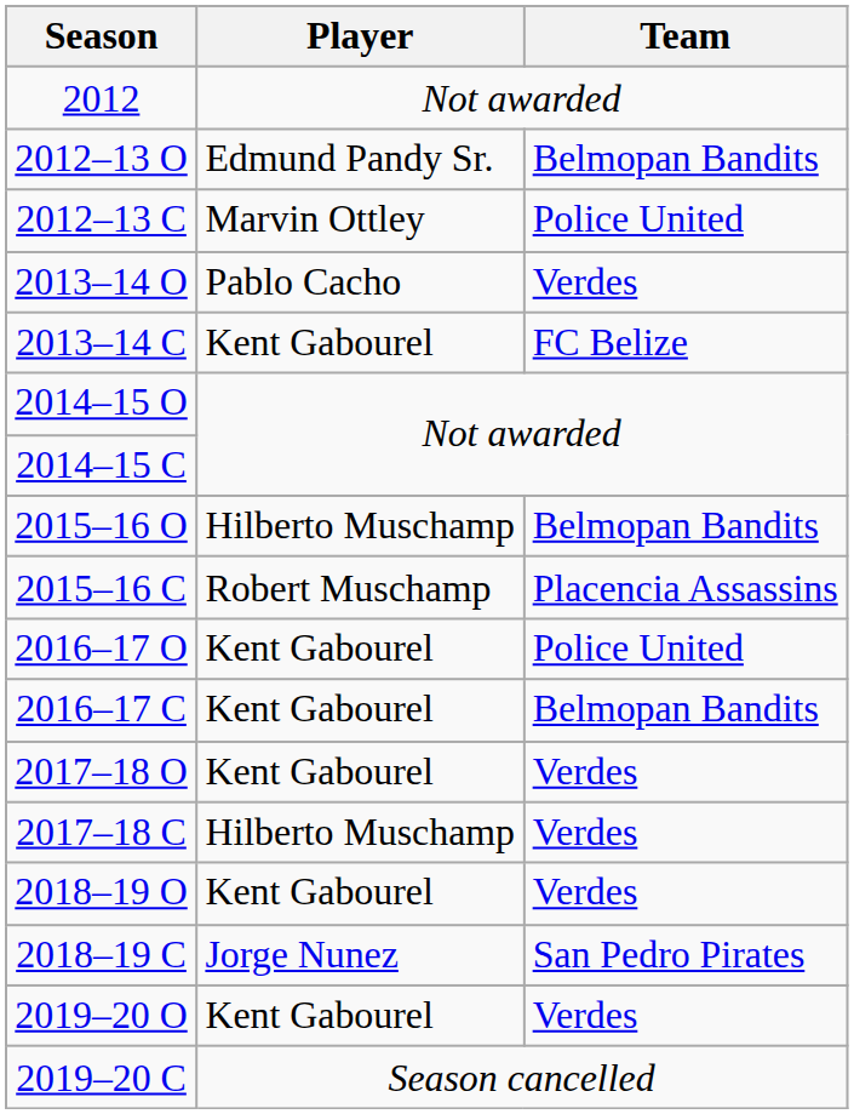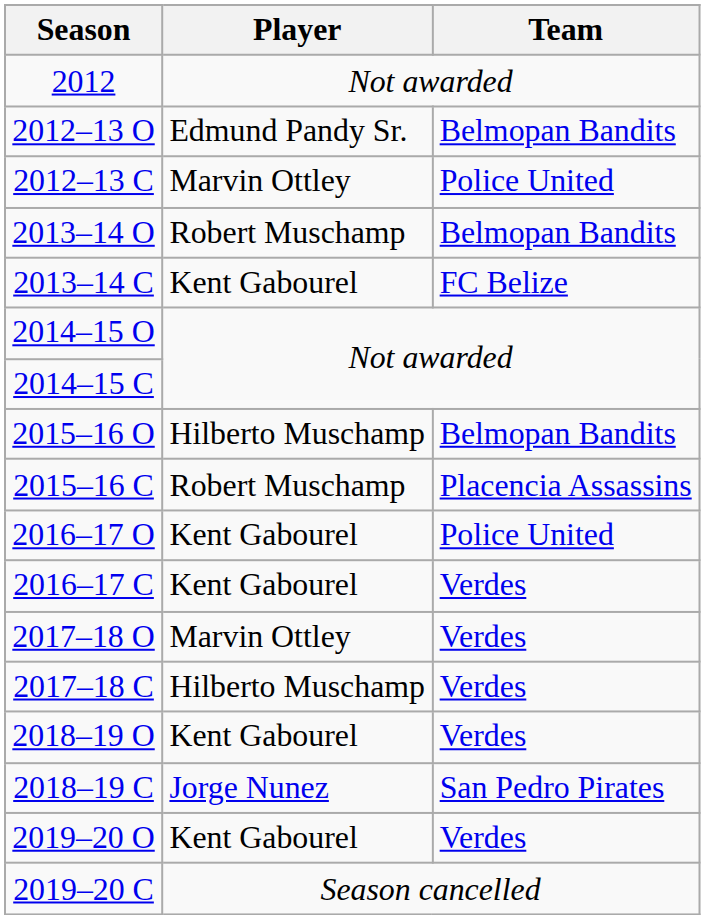2013–14 O | Player: Pablo Cacho -> Robert Muschamp
2013–14 O | Team: Verdes -> Belmopan Bandits
2016–17 C | Team: Belmopan Bandits -> Verdes
2017–18 O | Player: Kent Gabourel -> Marvin Ottley
